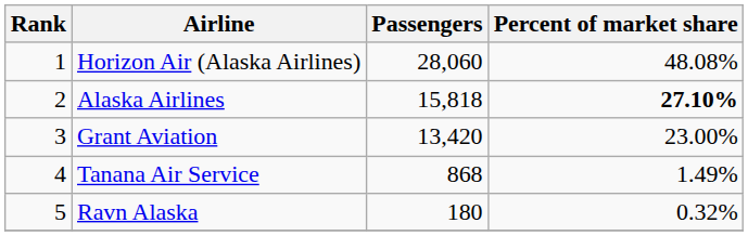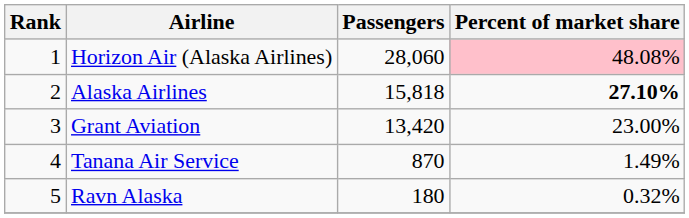Horizon Air (Alaska Airlines) | Percent of market share: no background -> pink background
Tanana Air Service | Passengers: 868 -> 870
